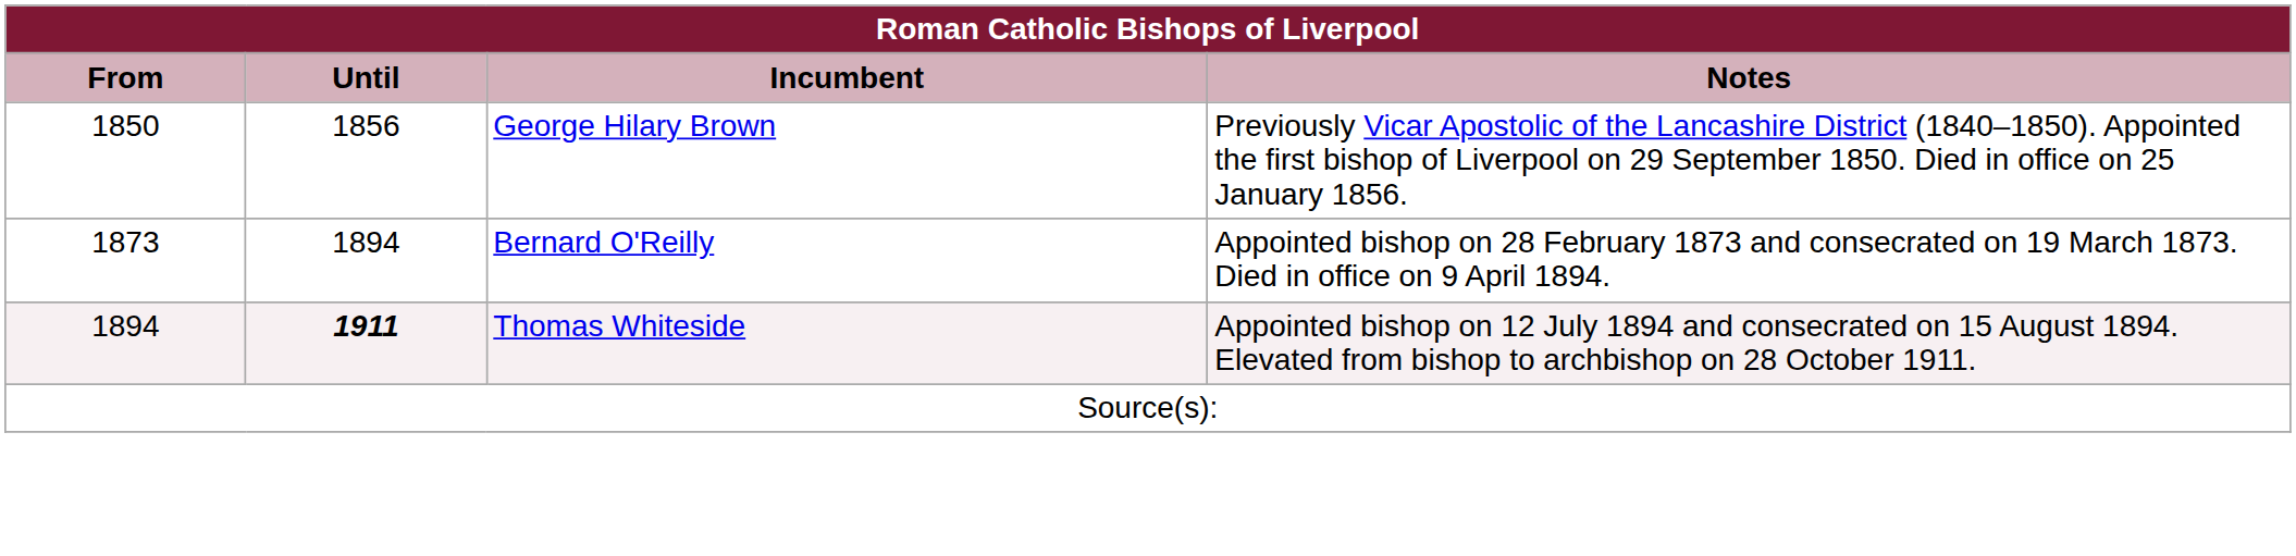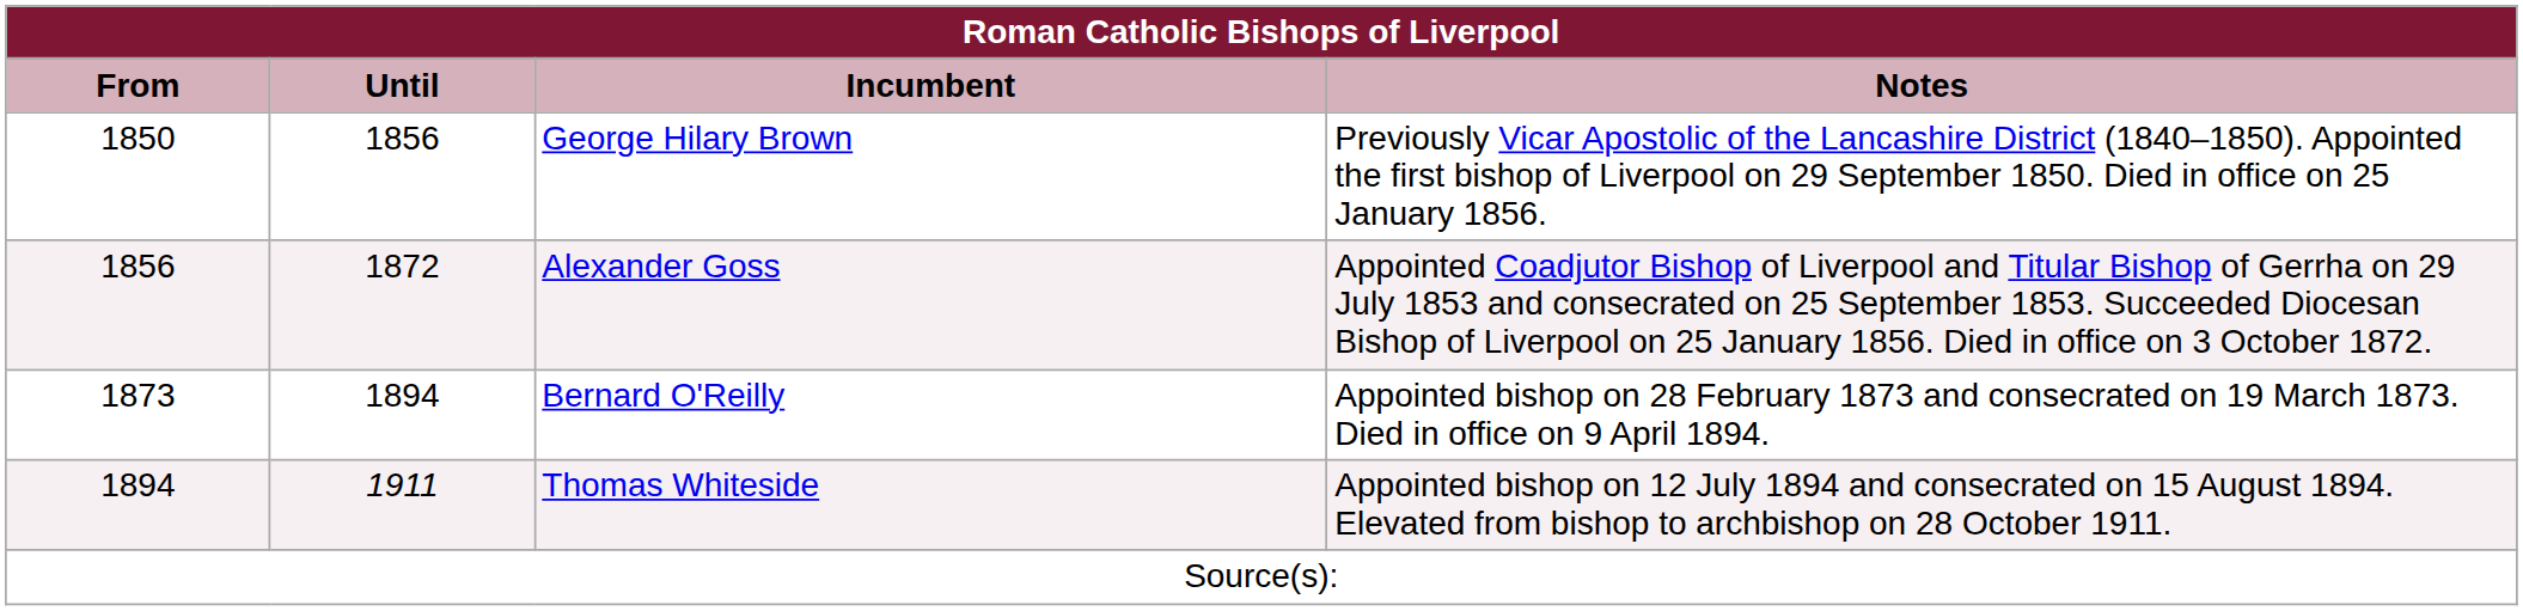+ row: 1856 | 1872 | Alexander Goss | Appointed Coadjutor Bishop of Liverpool and Titular Bishop of Gerrha on 29 July 1853 and consecrated on 25 September 1853. Succeeded Diocesan Bishop of Liverpool on 25 January 1856. Died in office on 3 October 1872.
Thomas Whiteside | Until: bold -> normal
